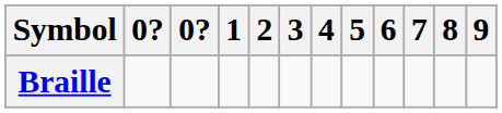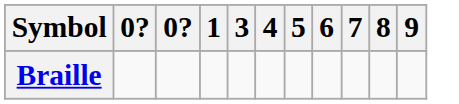- column: 2
